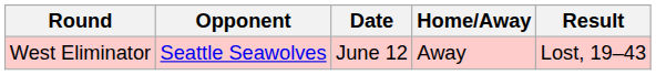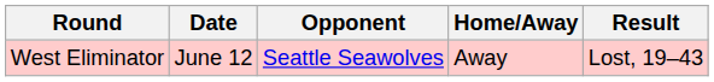columns swapped: Date <-> Opponent
